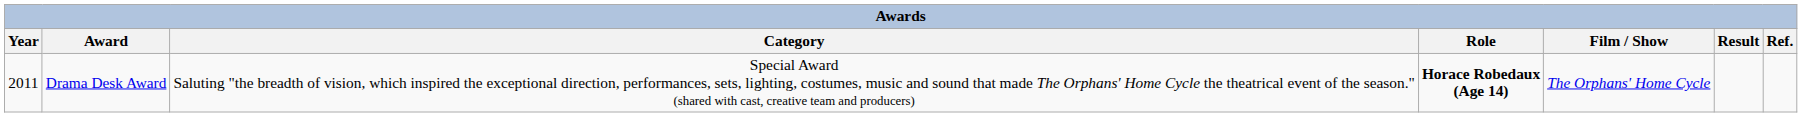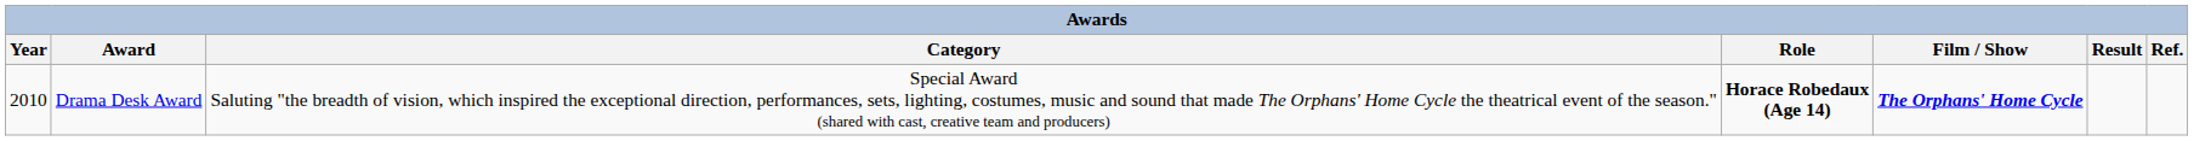Drama Desk Award | Year: 2011 -> 2010
Drama Desk Award | Film / Show: normal -> bold
